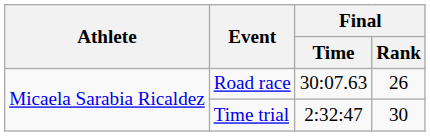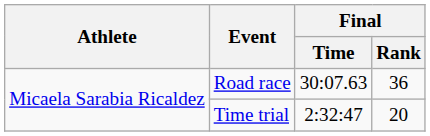Road race | Final / Rank: 26 -> 36
Time trial | Final / Rank: 30 -> 20
